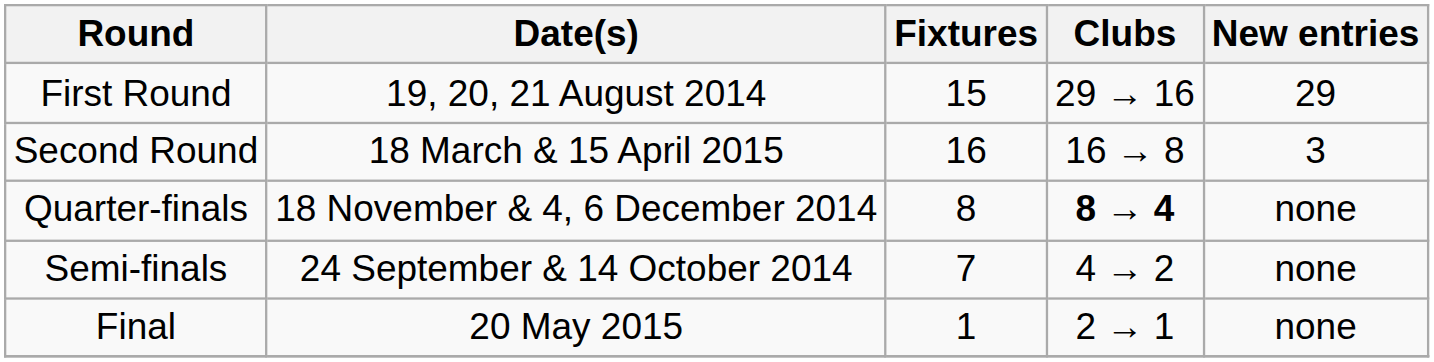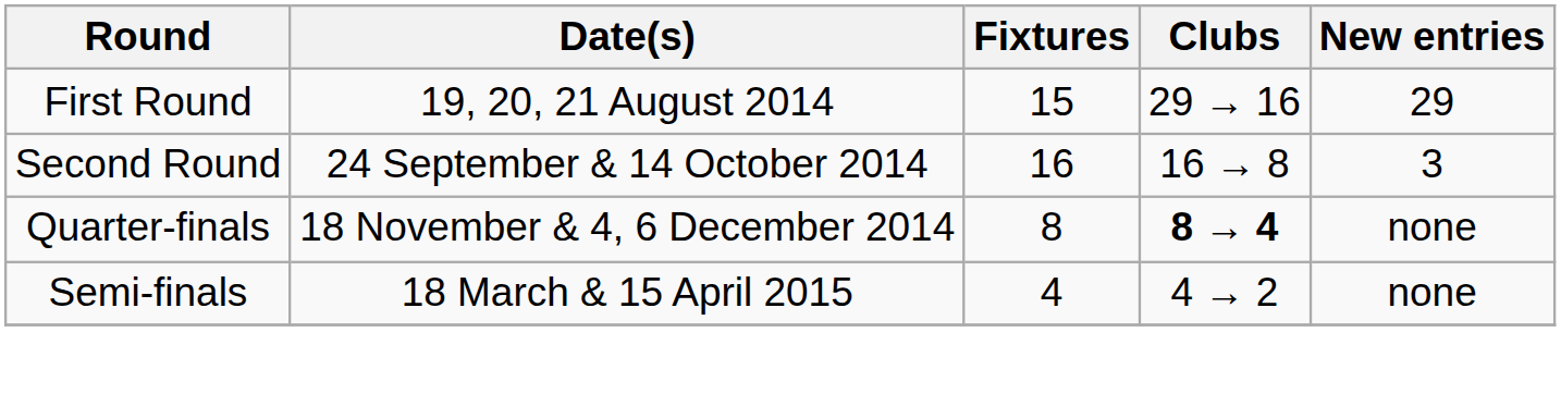Second Round | Date(s): 18 March & 15 April 2015 -> 24 September & 14 October 2014
Semi-finals | Date(s): 24 September & 14 October 2014 -> 18 March & 15 April 2015
Semi-finals | Fixtures: 7 -> 4
- row: Final | 20 May 2015 | 1 | 2 → 1 | none
